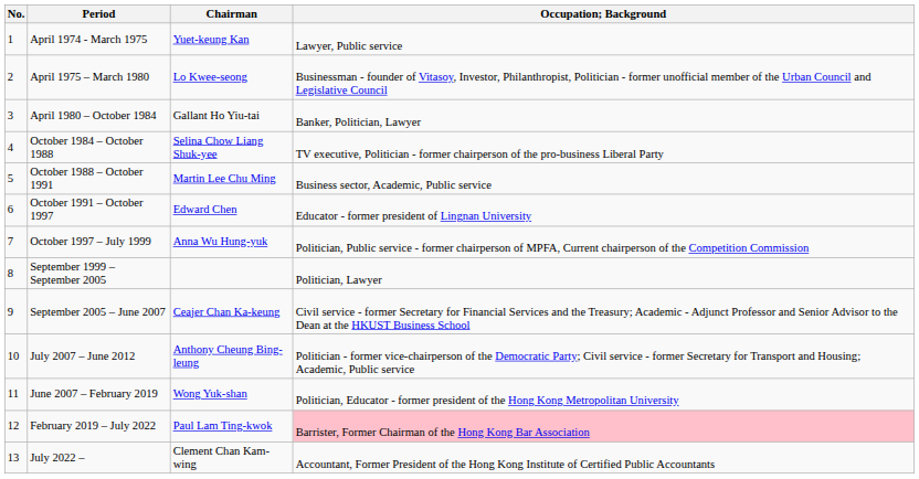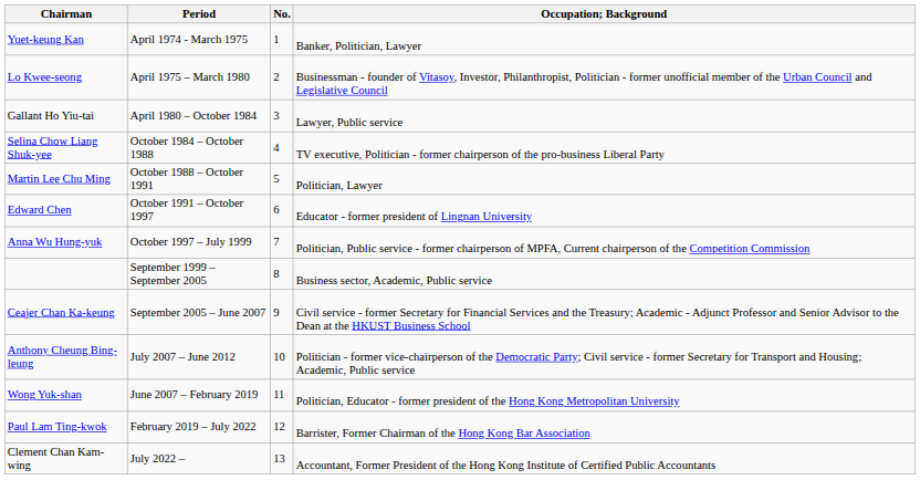columns swapped: No. <-> Chairman
April 1974 - March 1975 | Occupation; Background: Lawyer, Public service -> Banker, Politician, Lawyer
April 1980 – October 1984 | Occupation; Background: Banker, Politician, Lawyer -> Lawyer, Public service
October 1988 – October 1991 | Occupation; Background: Business sector, Academic, Public service -> Politician, Lawyer
September 1999 – September 2005 | Occupation; Background: Politician, Lawyer -> Business sector, Academic, Public service
February 2019 – July 2022 | Occupation; Background: pink background -> no background
